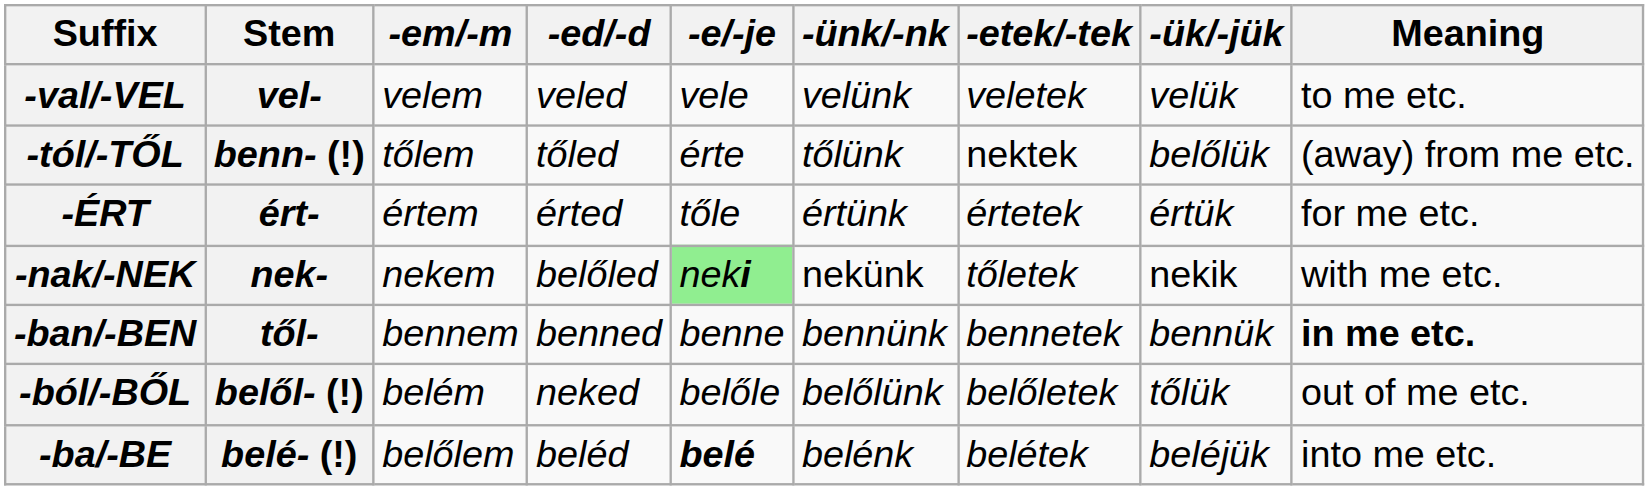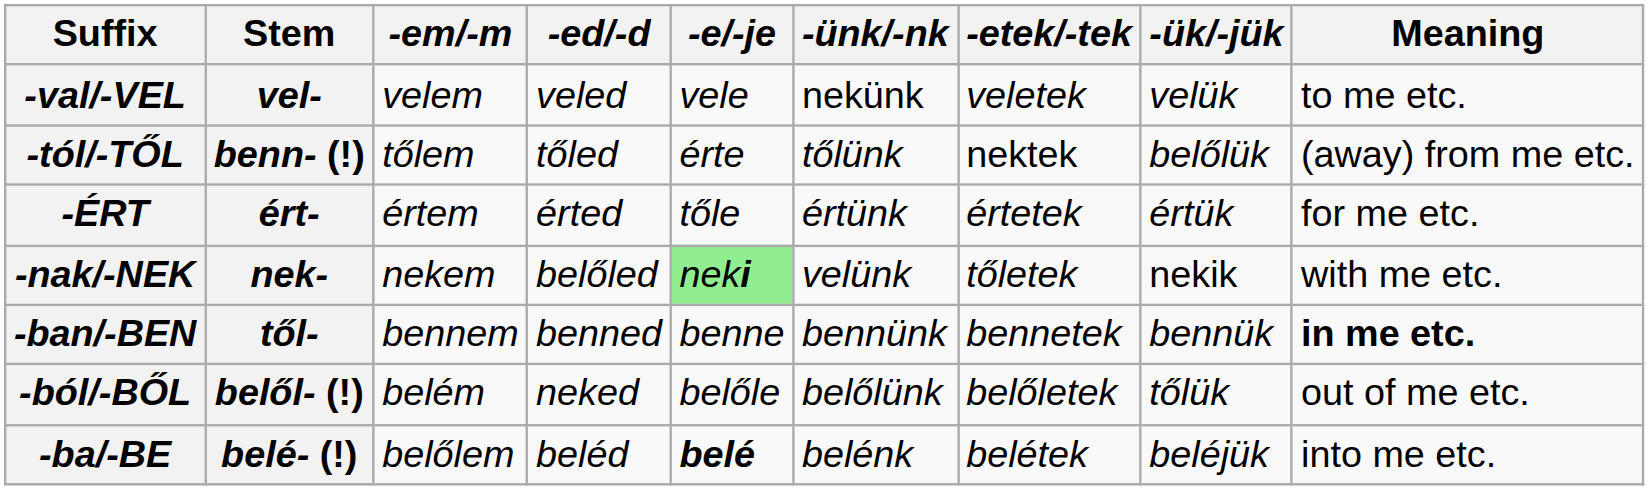-val/-VEL | -ünk/-nk: velünk -> nekünk
-nak/-NEK | -ünk/-nk: nekünk -> velünk
